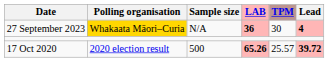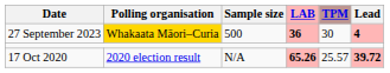27 September 2023 | Sample size: N/A -> 500
17 Oct 2020 | Sample size: 500 -> N/A
